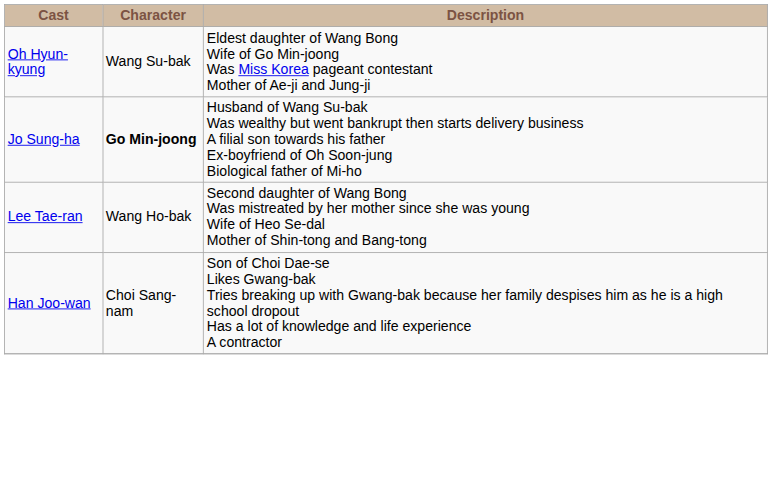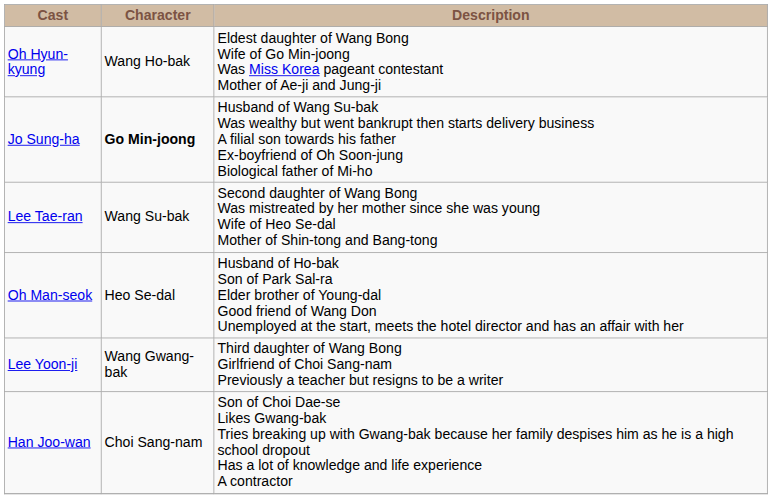Oh Hyun-kyung | Character: Wang Su-bak -> Wang Ho-bak
Lee Tae-ran | Character: Wang Ho-bak -> Wang Su-bak
+ row: Oh Man-seok | Heo Se-dal | Husband of Ho-bak Son of Park Sal-ra Elder brother of Young-dal Good friend of Wang Don Unemployed at the start, meets the hotel director and has an affair with her
+ row: Lee Yoon-ji | Wang Gwang-bak | Third daughter of Wang Bong Girlfriend of Choi Sang-nam Previously a teacher but resigns to be a writer
